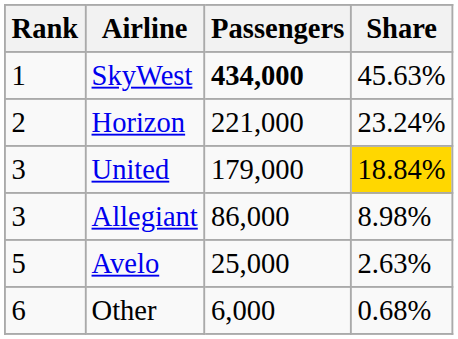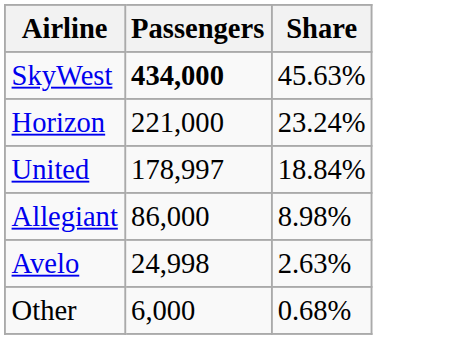- column: Rank | 1 | 2 | 3 | 3 | 5 | 6
United | Passengers: 179,000 -> 178,997
United | Share: gold background -> no background
Avelo | Passengers: 25,000 -> 24,998
